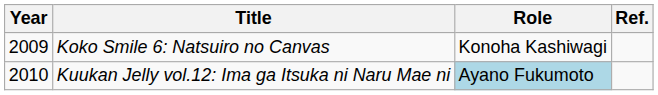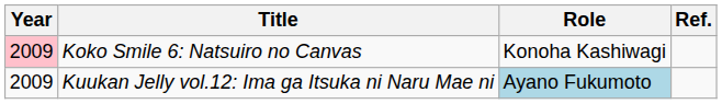Koko Smile 6: Natsuiro no Canvas | Year: no background -> pink background
Kuukan Jelly vol.12: Ima ga Itsuka ni Naru Mae ni | Year: 2010 -> 2009
